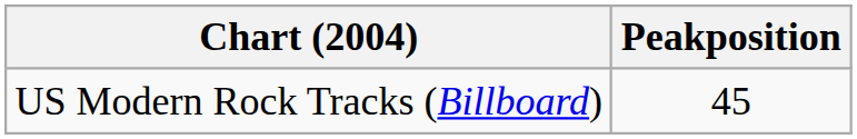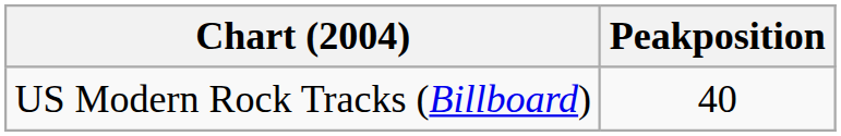US Modern Rock Tracks (Billboard) | Peakposition: 45 -> 40
